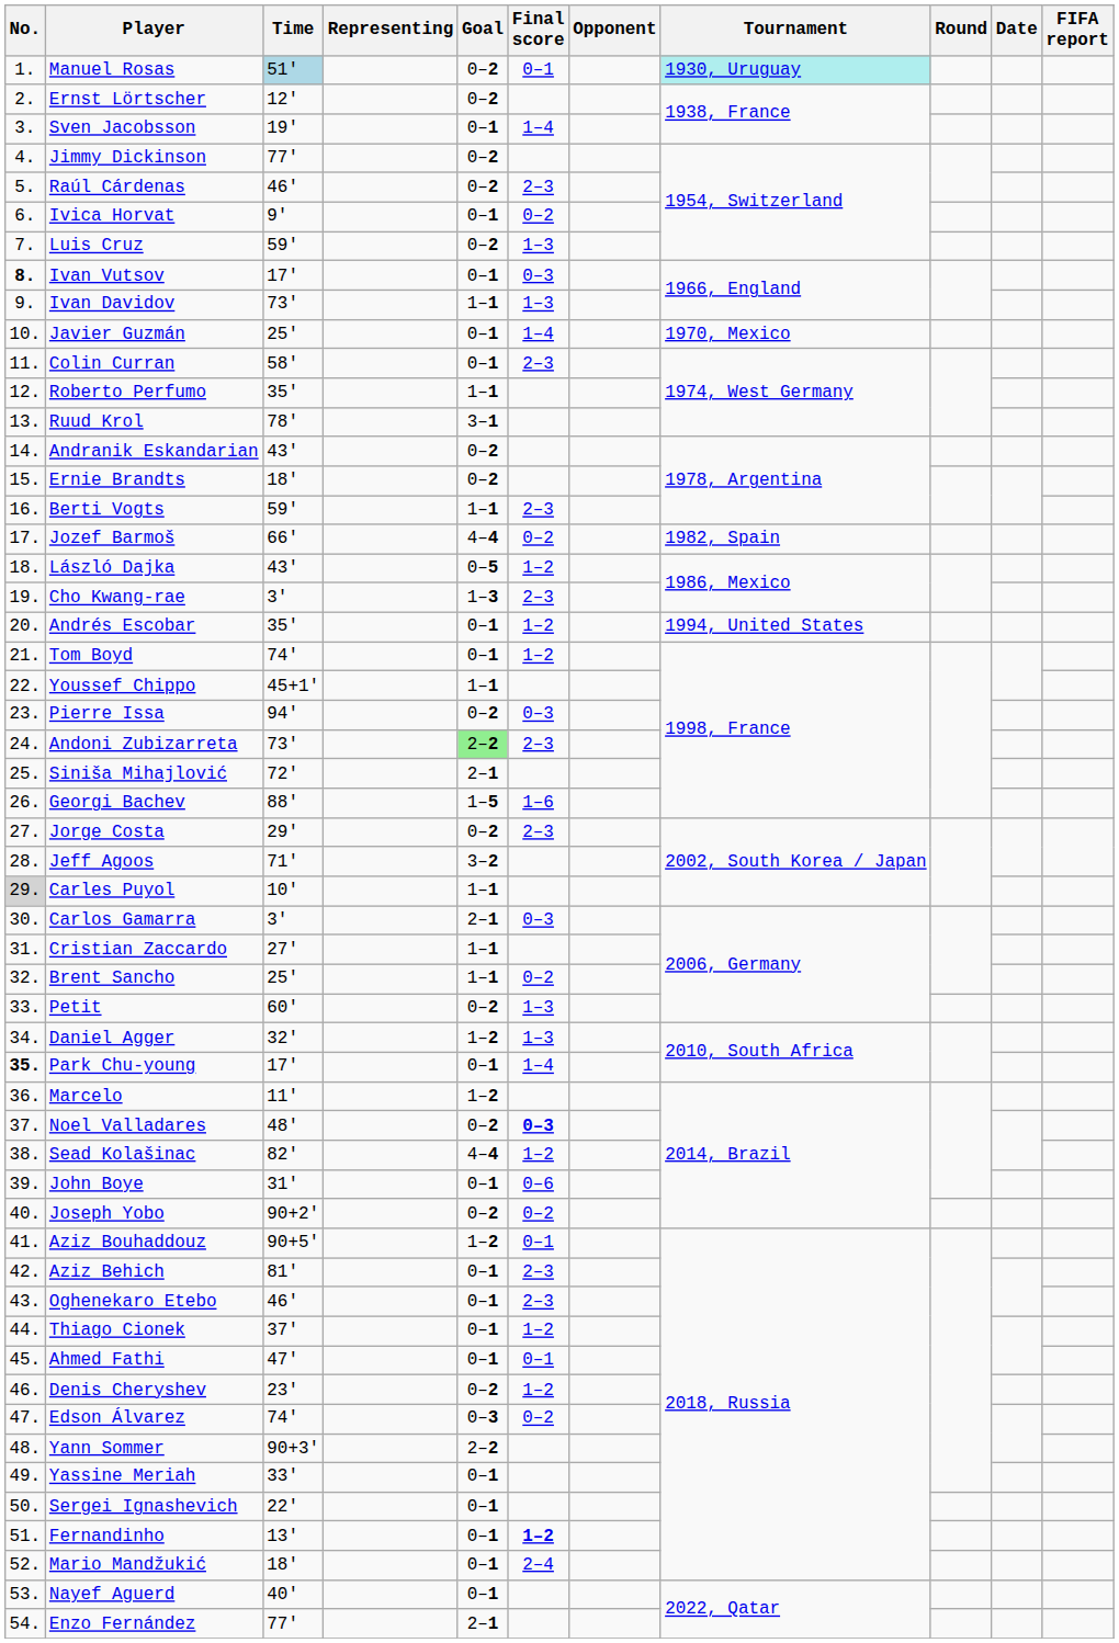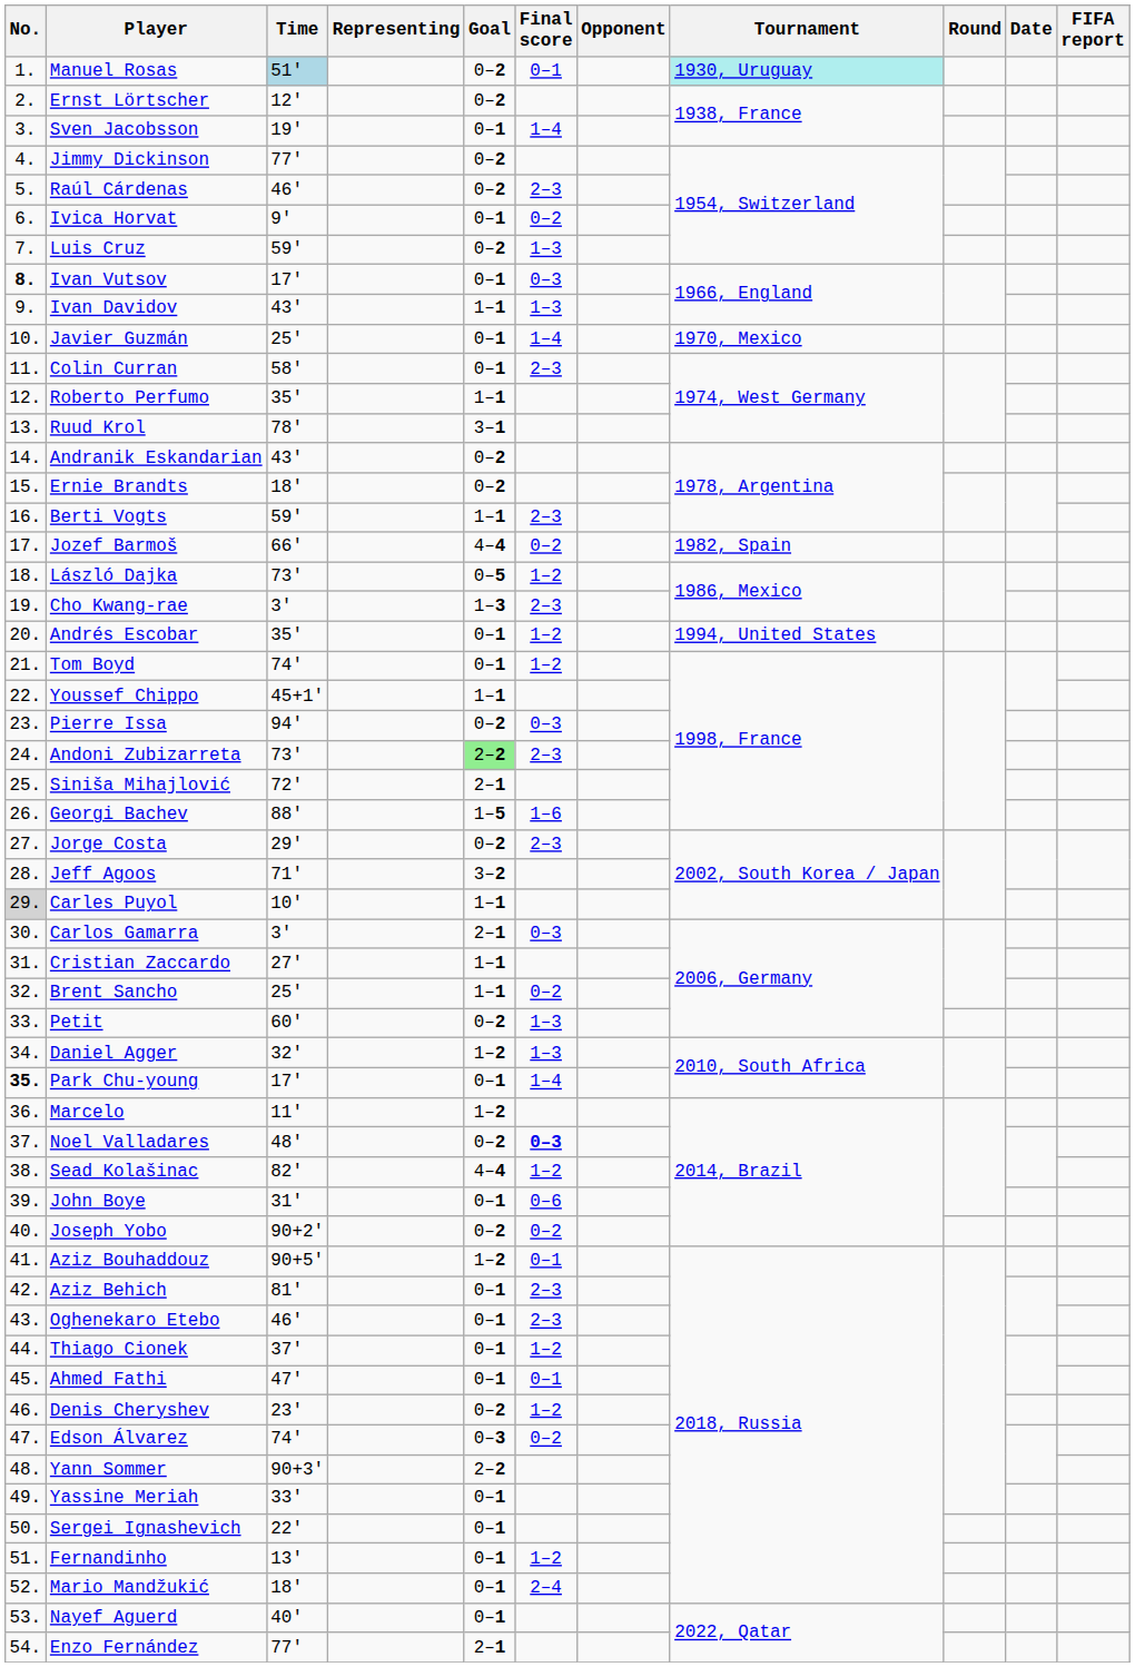Ivan Davidov | Time: 73' -> 43'
László Dajka | Time: 43' -> 73'
Fernandinho | Final score: bold -> normal
